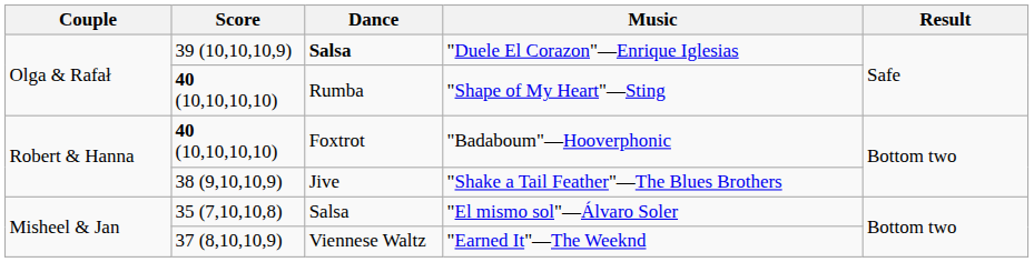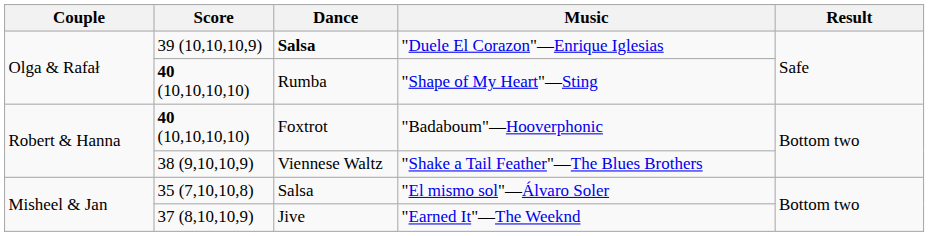"Shake a Tail Feather"—The Blues Brothers | Dance: Jive -> Viennese Waltz
"Earned It"—The Weeknd | Dance: Viennese Waltz -> Jive
